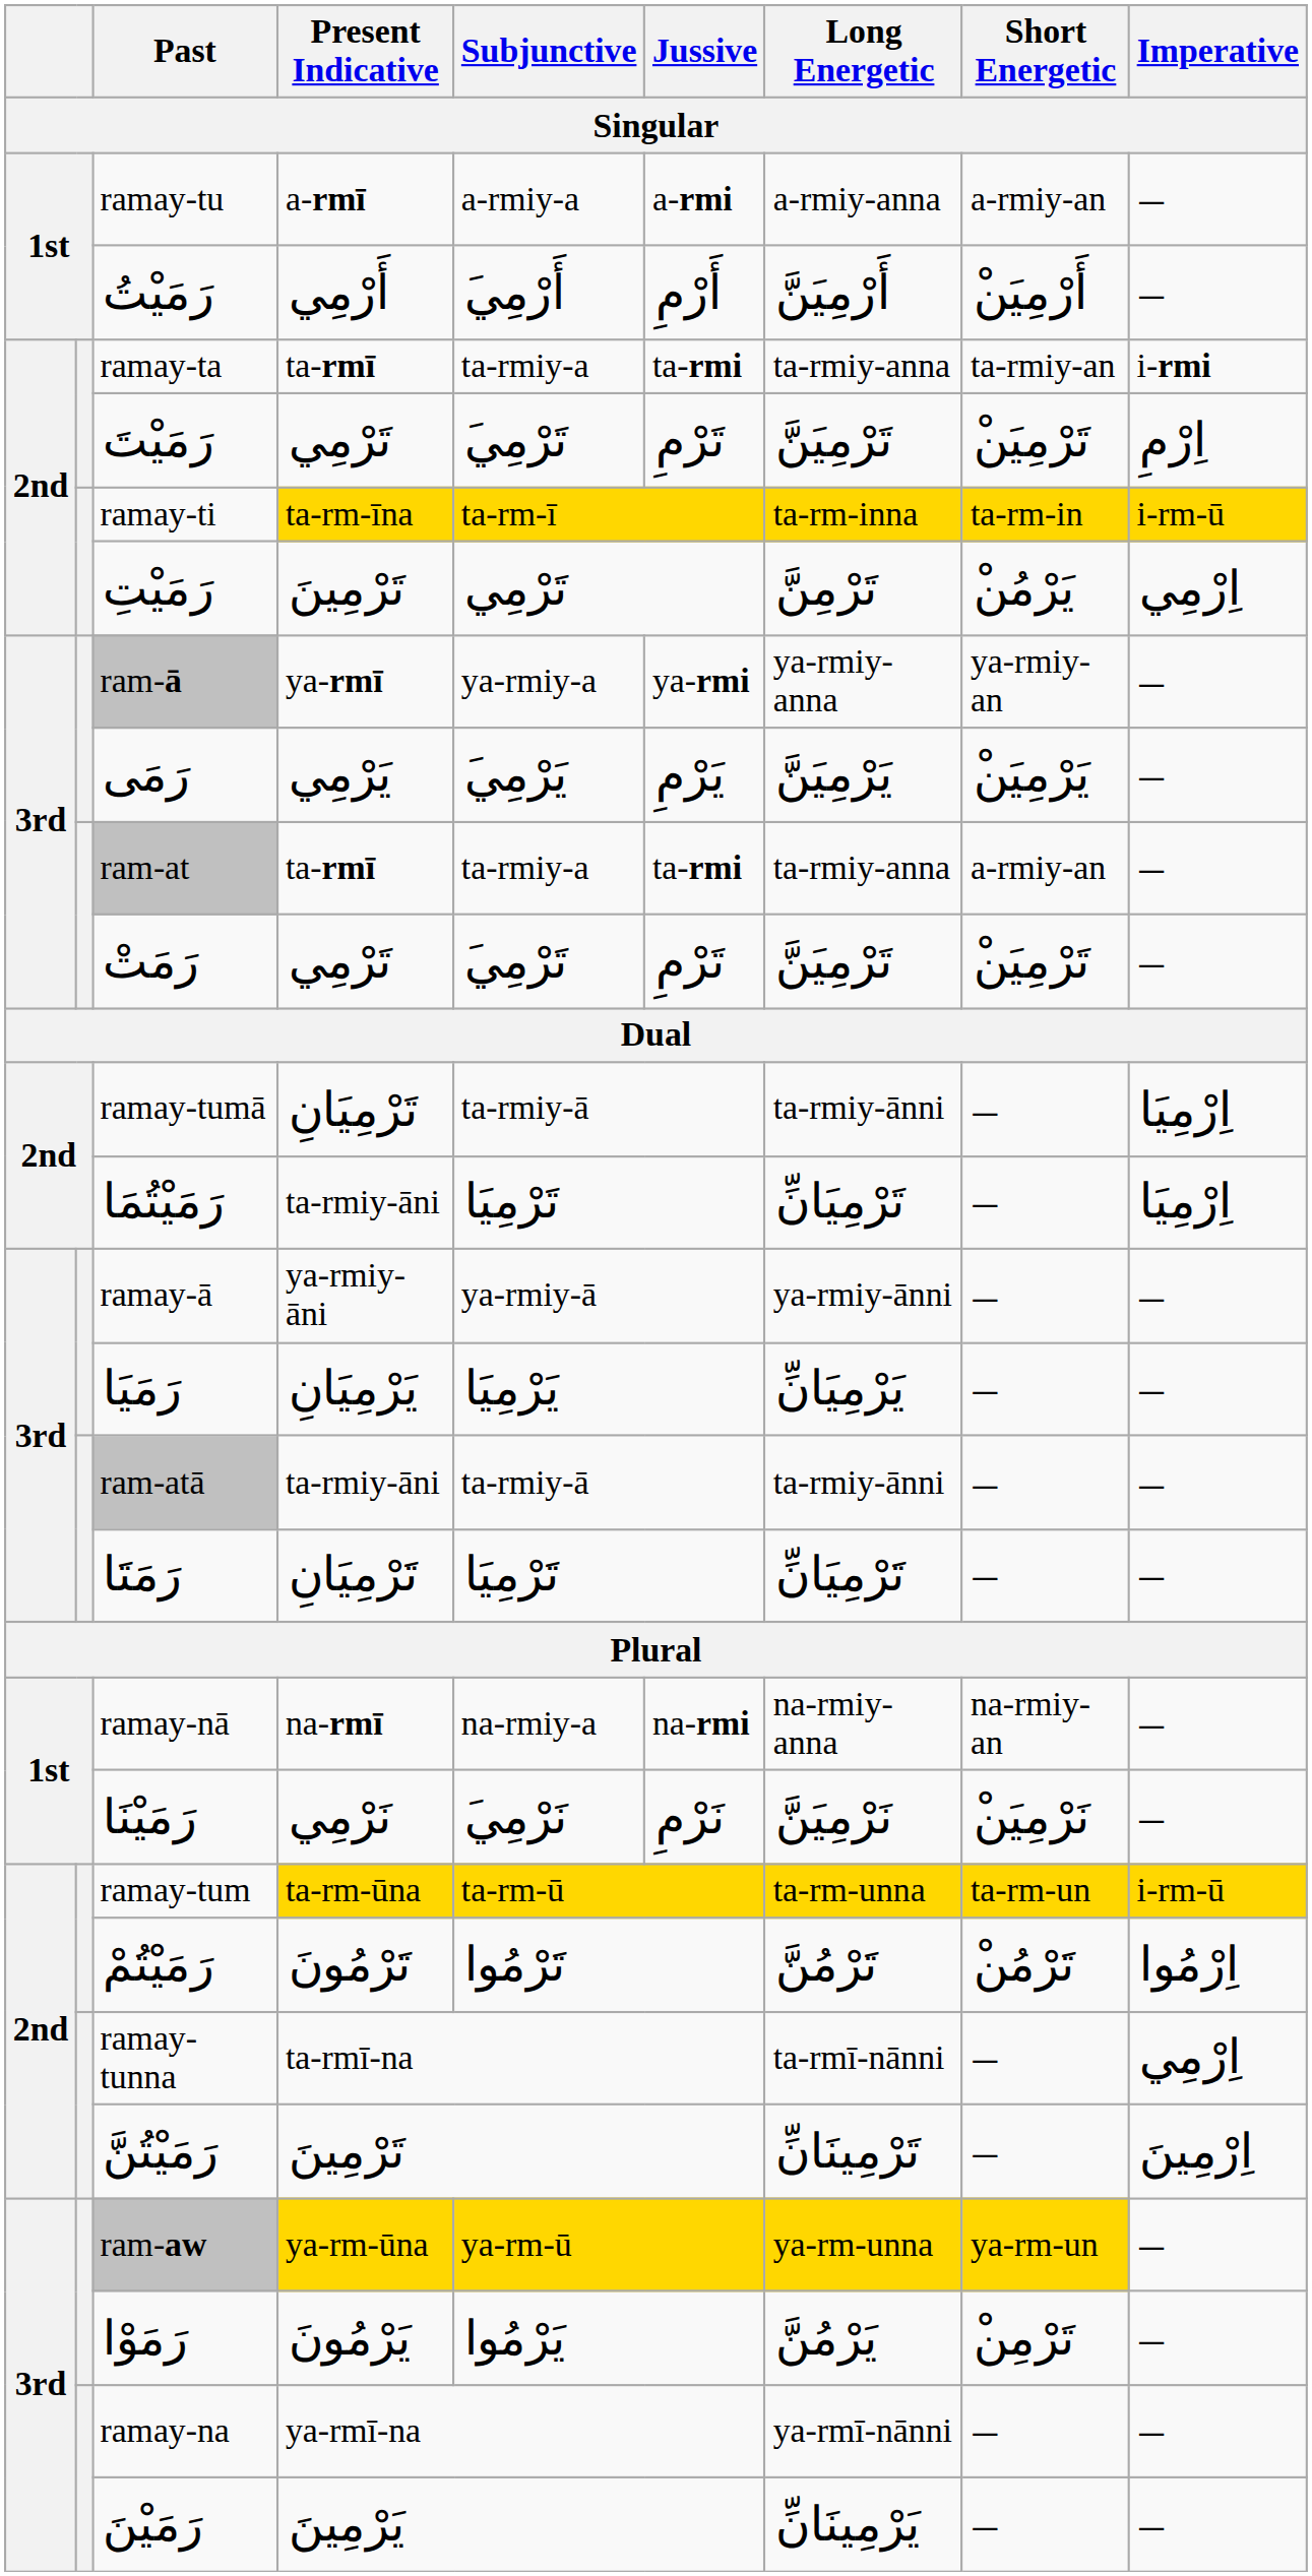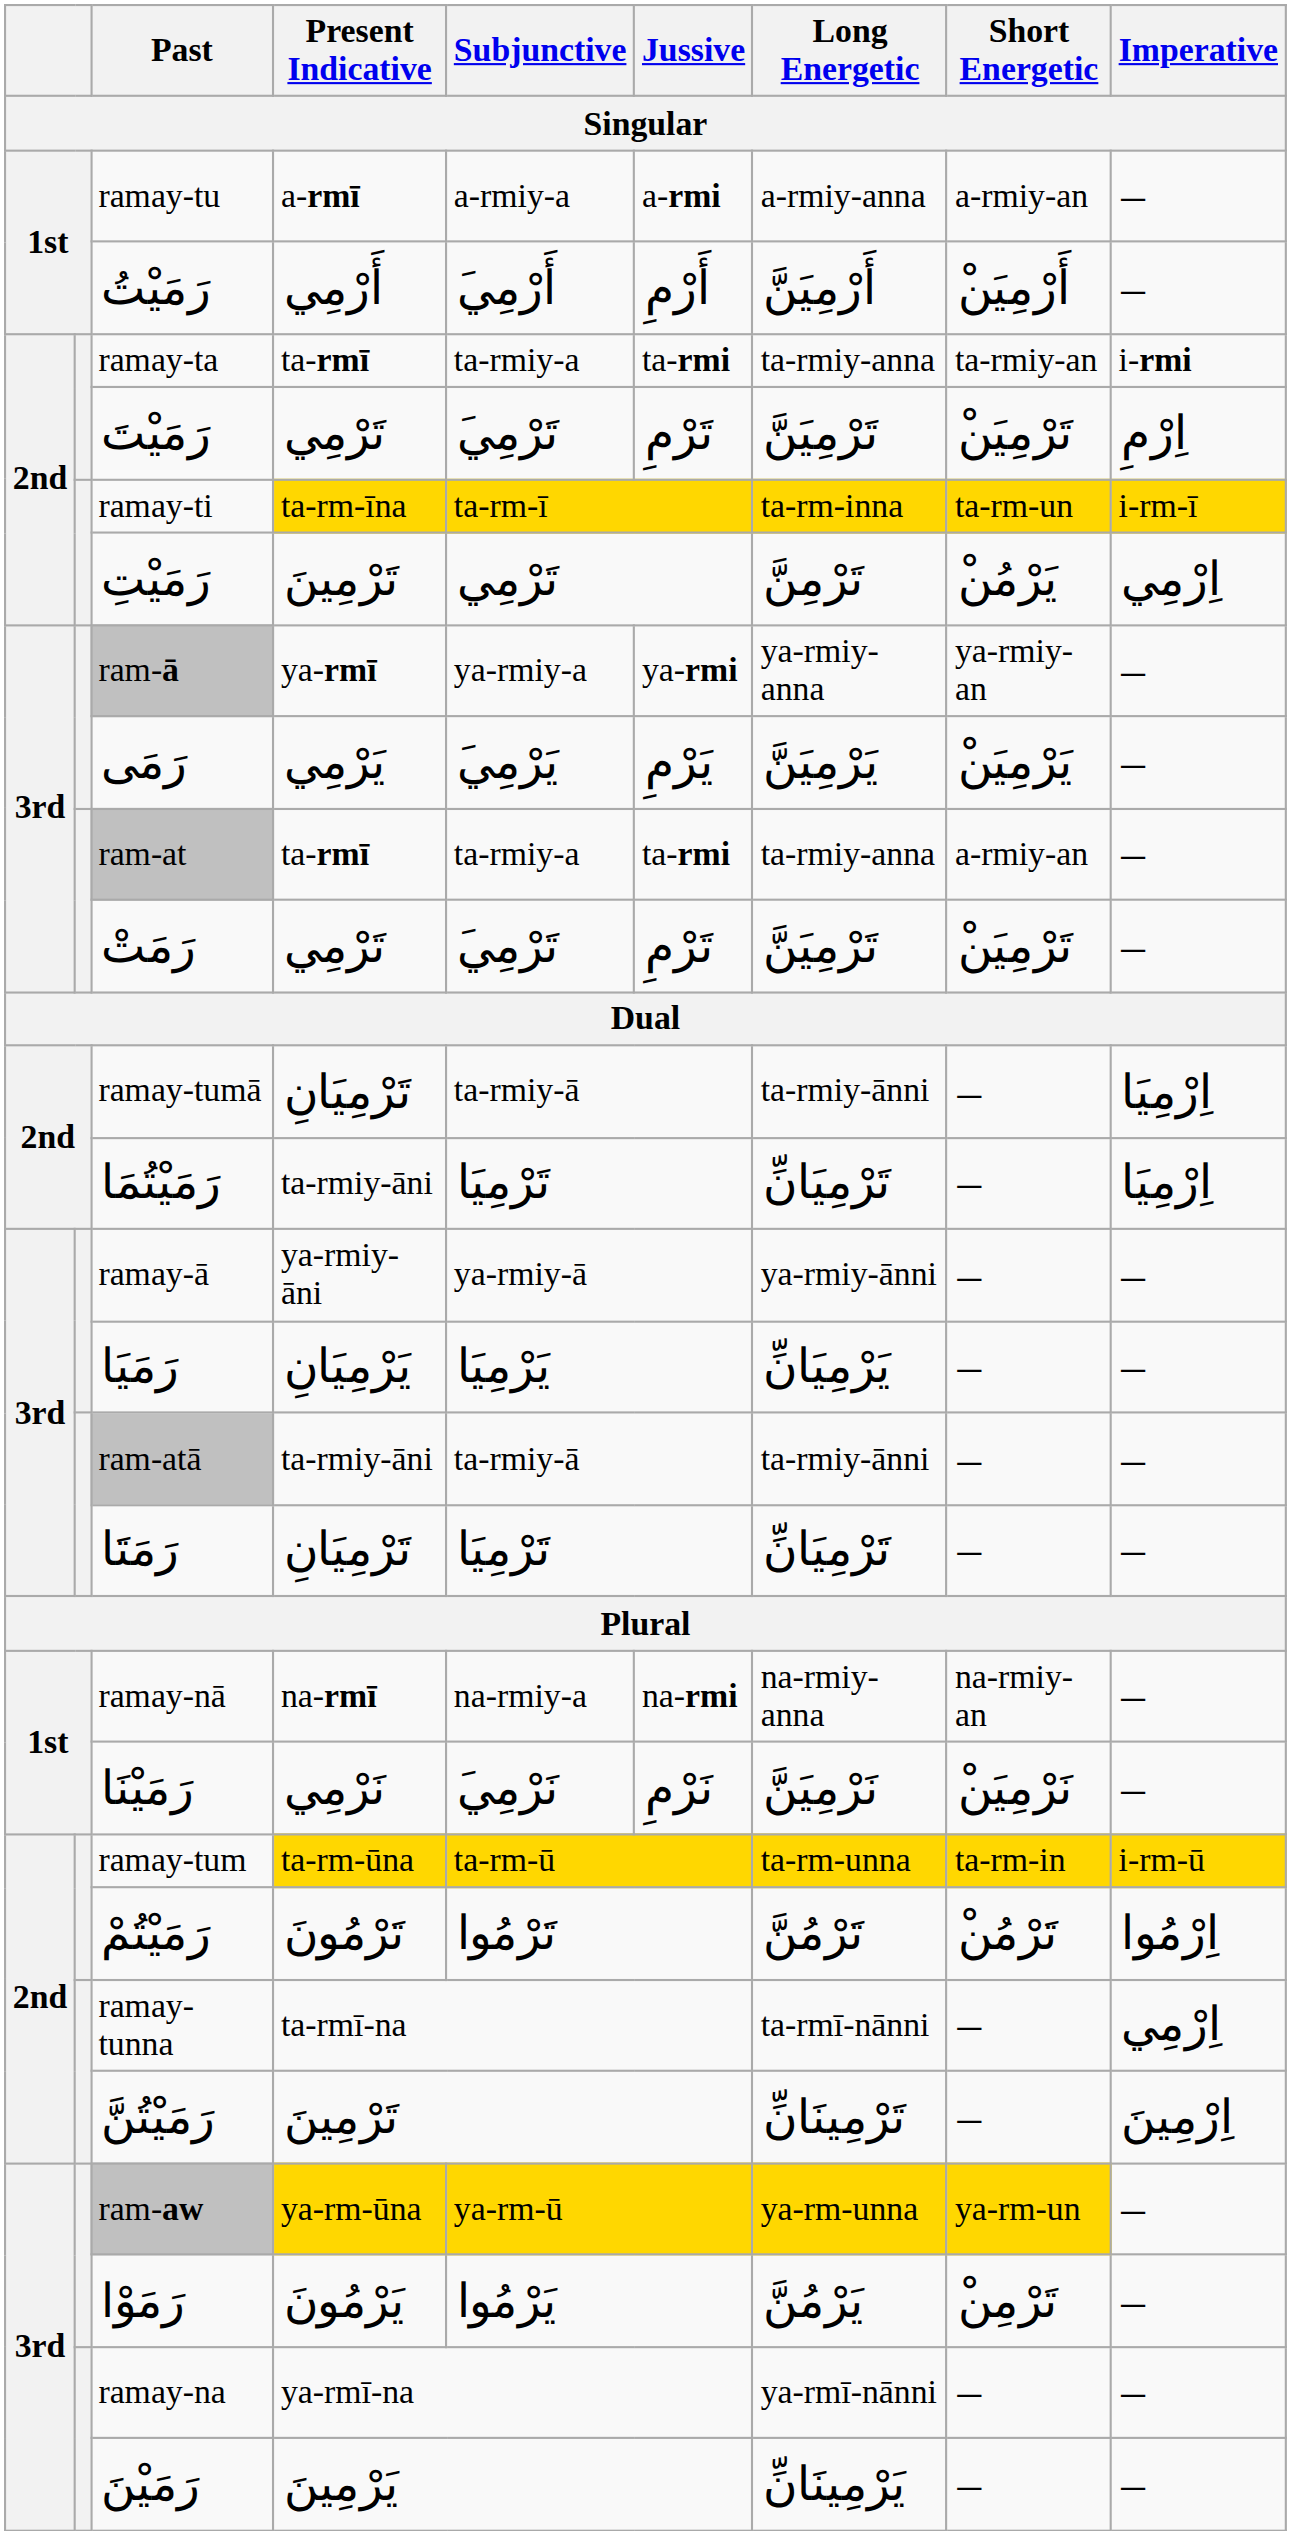ramay-ti | Short Energetic: ta-rm-in -> ta-rm-un
ramay-ti | Imperative: i-rm-ū -> i-rm-ī
ramay-tum | Short Energetic: ta-rm-un -> ta-rm-in
